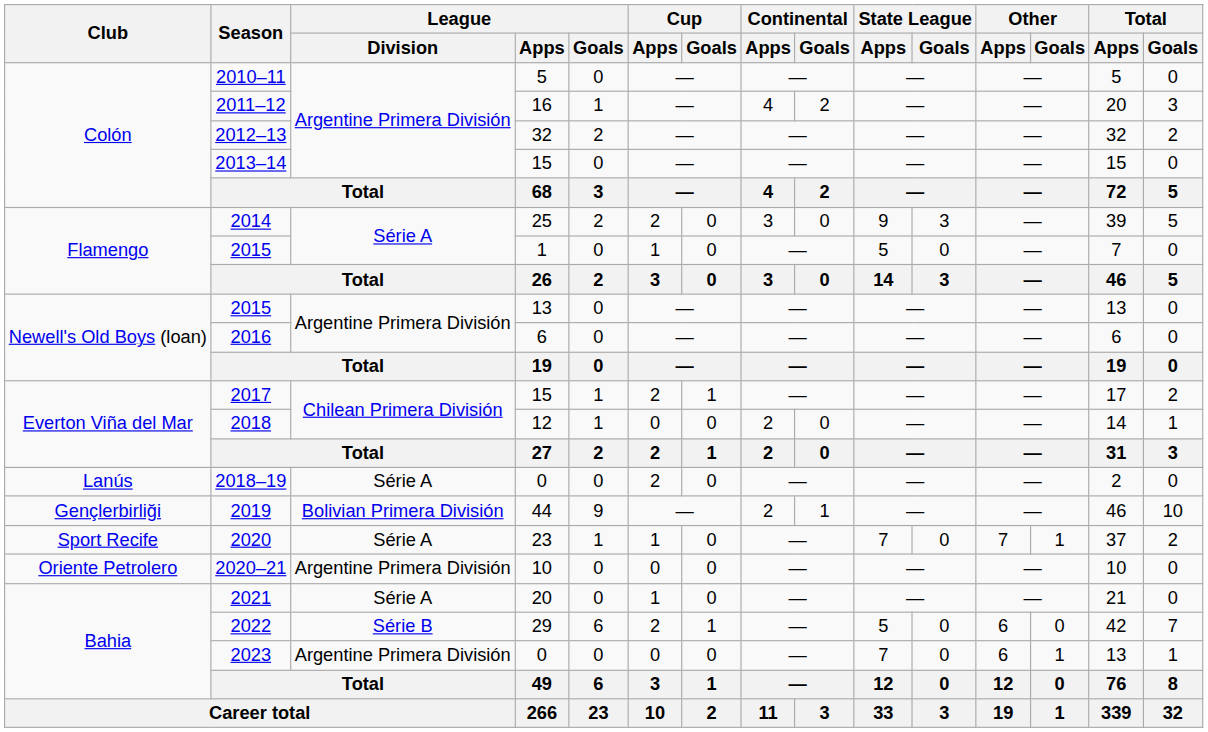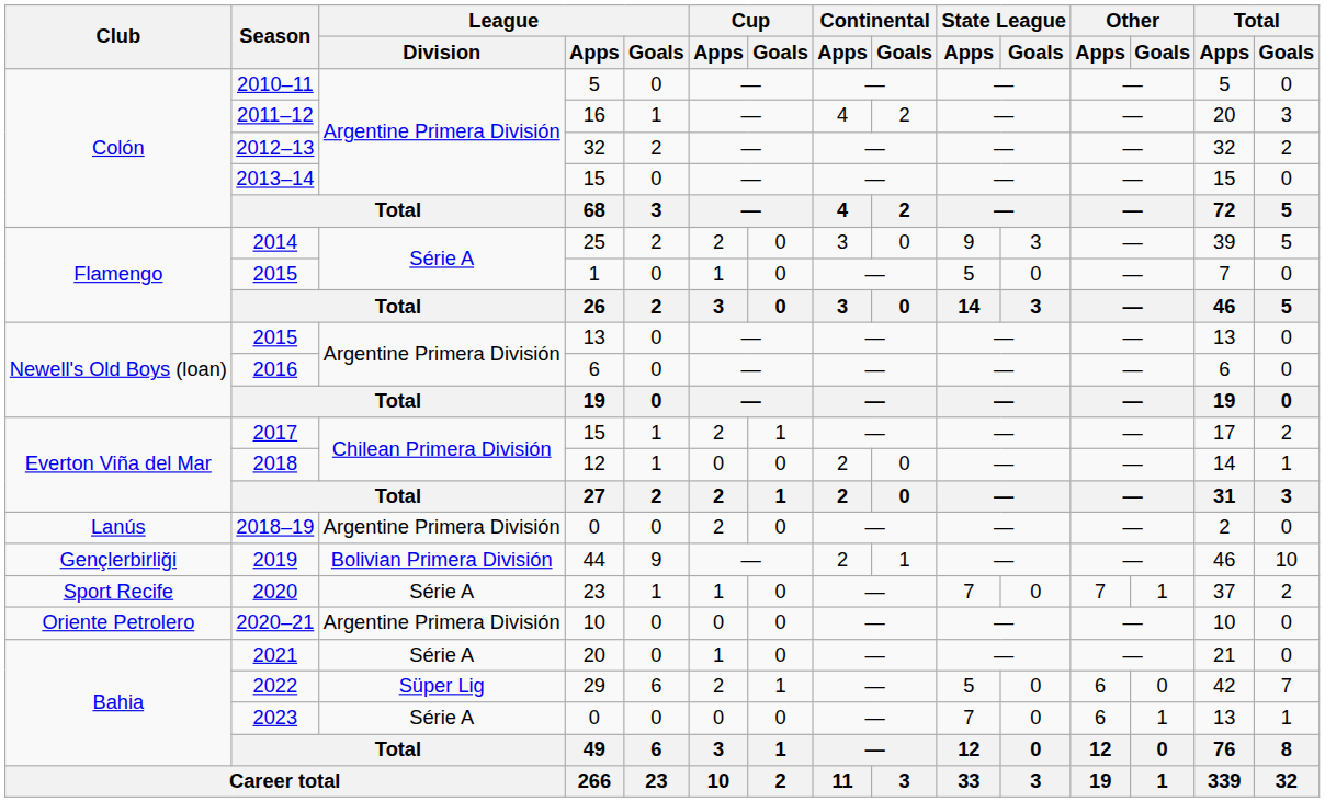2018–19 | League / Division: Série A -> Argentine Primera División
2022 | League / Division: Série B -> Süper Lig
2023 | League / Division: Argentine Primera División -> Série A
